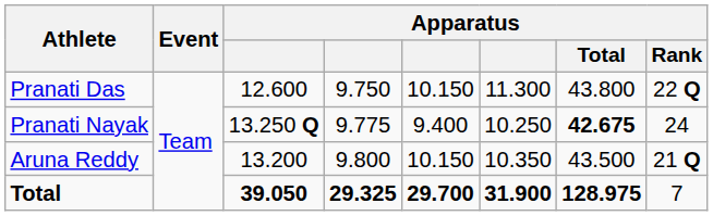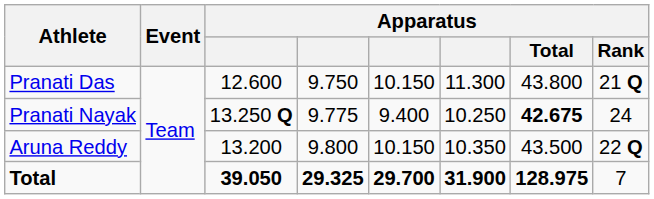Pranati Das | Apparatus / Rank: 22 Q -> 21 Q
Aruna Reddy | Apparatus / Rank: 21 Q -> 22 Q
